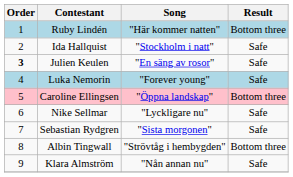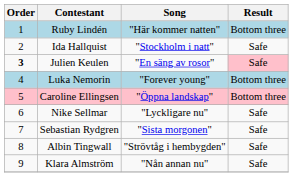Julien Keulen | Result: no background -> pink background
Luka Nemorin | Result: Safe -> Bottom three
Albin Tingwall | Result: Bottom three -> Safe
